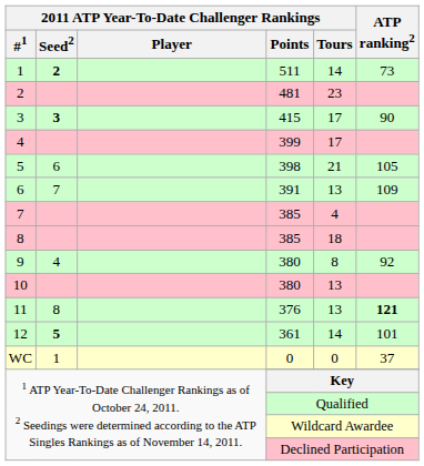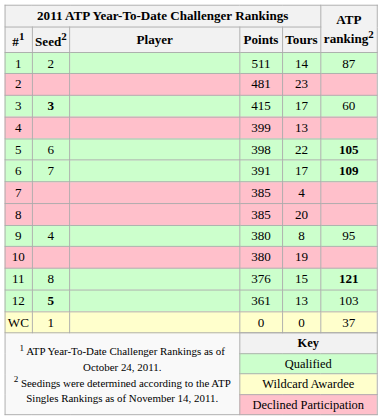511 | 2011 ATP Year-To-Date Challenger Rankings / Seed2: bold -> normal
511 | ATP ranking2: 73 -> 87
415 | ATP ranking2: 90 -> 60
399 | 2011 ATP Year-To-Date Challenger Rankings / Tours: 17 -> 13
398 | 2011 ATP Year-To-Date Challenger Rankings / Tours: 21 -> 22
398 | ATP ranking2: normal -> bold
391 | 2011 ATP Year-To-Date Challenger Rankings / Tours: 13 -> 17
391 | ATP ranking2: normal -> bold
8 / 385 | 2011 ATP Year-To-Date Challenger Rankings / Tours: 18 -> 20
9 / 380 | ATP ranking2: 92 -> 95
10 / 380 | 2011 ATP Year-To-Date Challenger Rankings / Tours: 13 -> 19
376 | 2011 ATP Year-To-Date Challenger Rankings / Tours: 13 -> 15
361 | 2011 ATP Year-To-Date Challenger Rankings / Tours: 14 -> 13
361 | ATP ranking2: 101 -> 103
